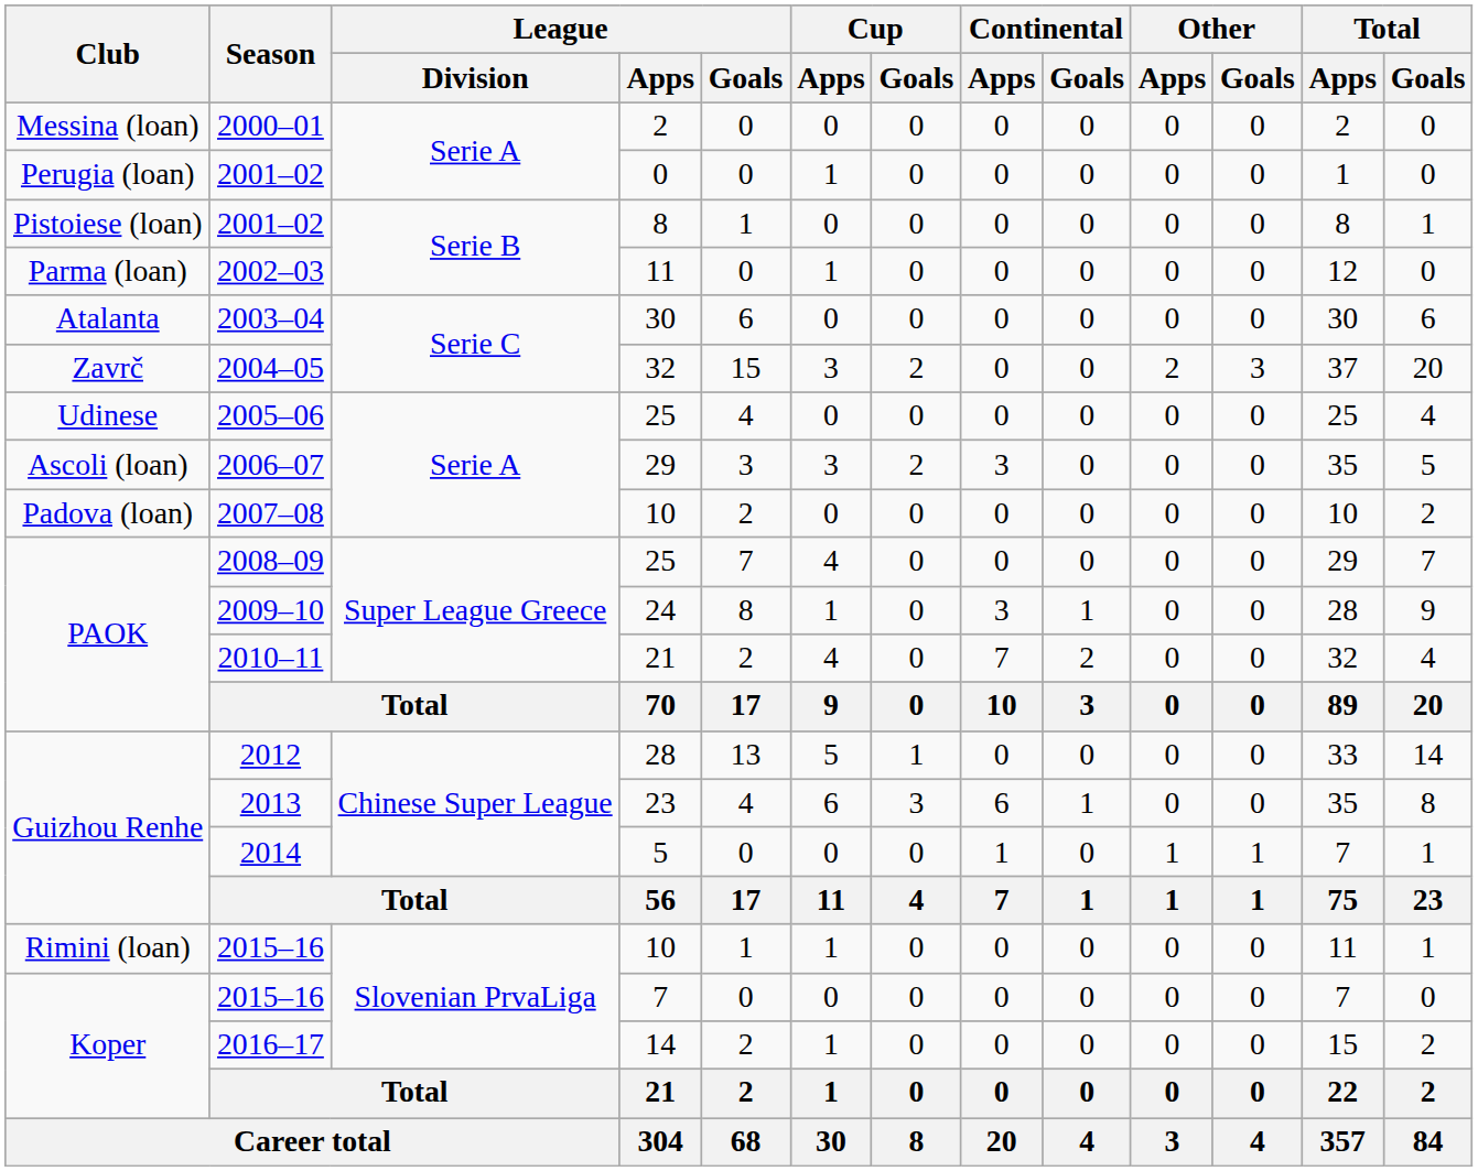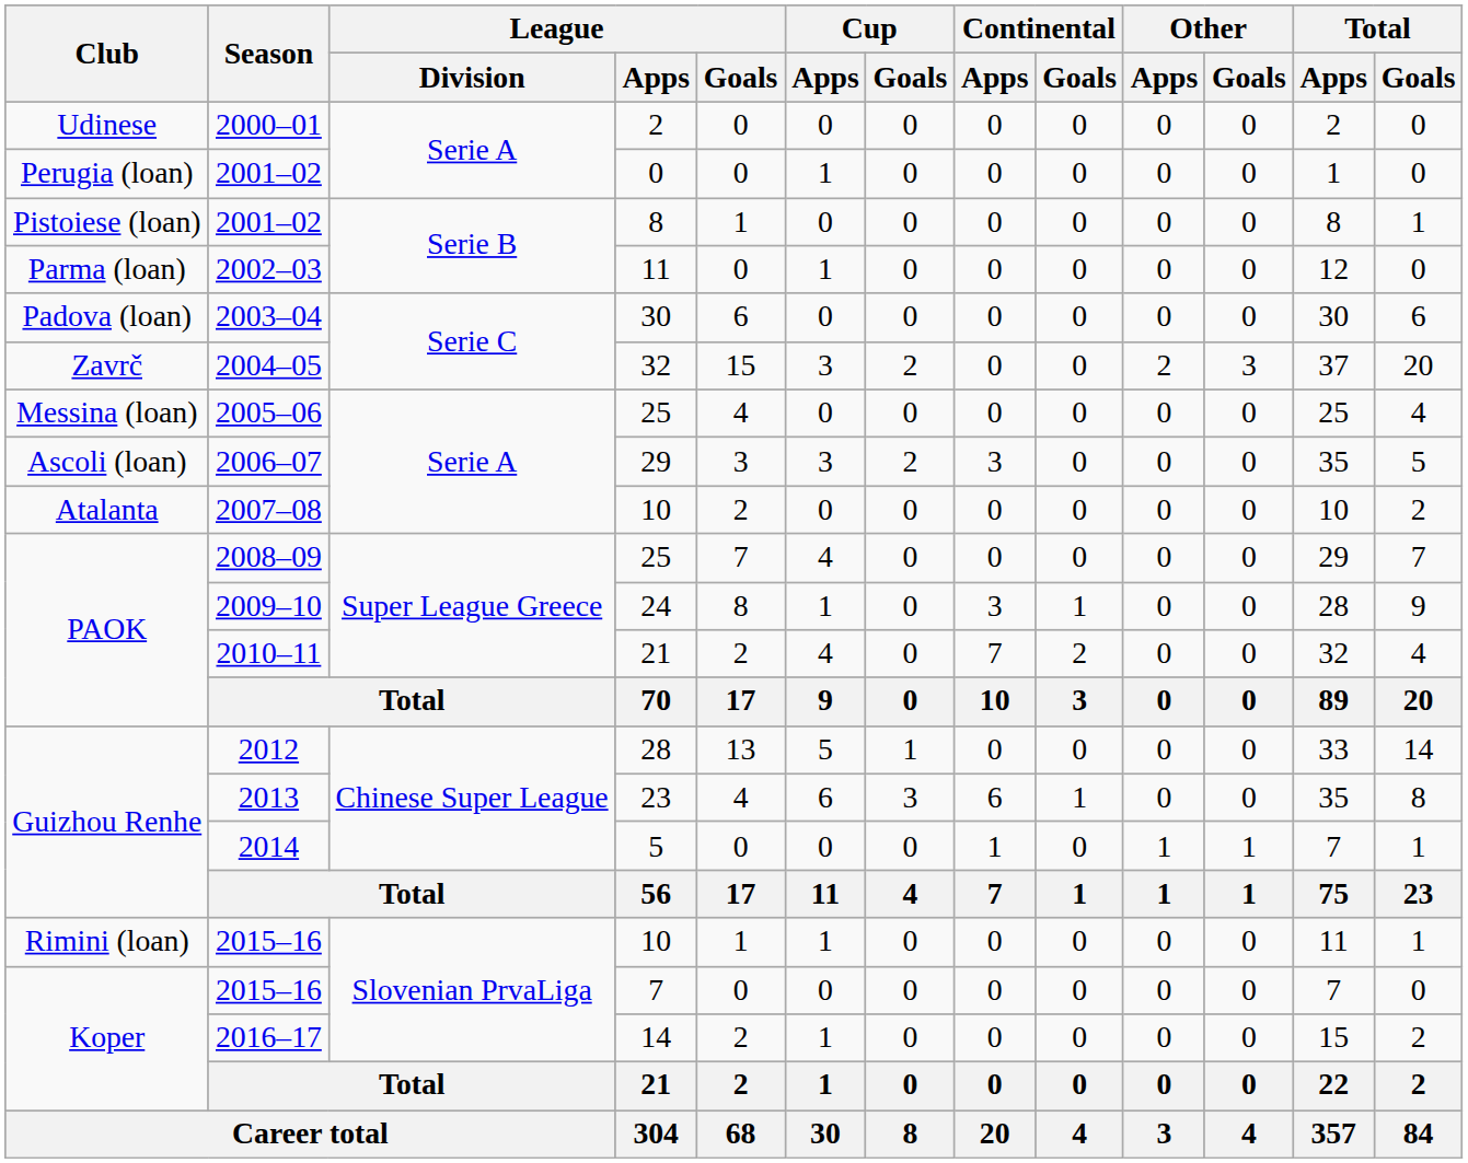2000–01 | Club: Messina (loan) -> Udinese
2003–04 | Club: Atalanta -> Padova (loan)
2005–06 | Club: Udinese -> Messina (loan)
2007–08 | Club: Padova (loan) -> Atalanta
